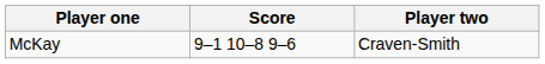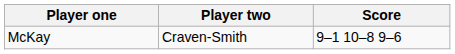columns swapped: Player two <-> Score
